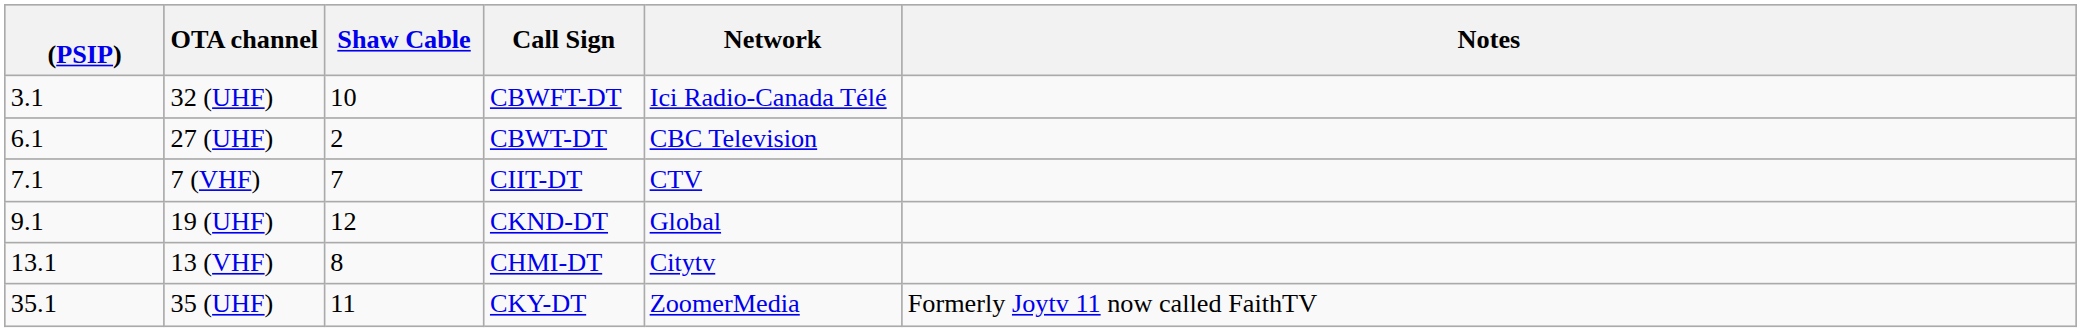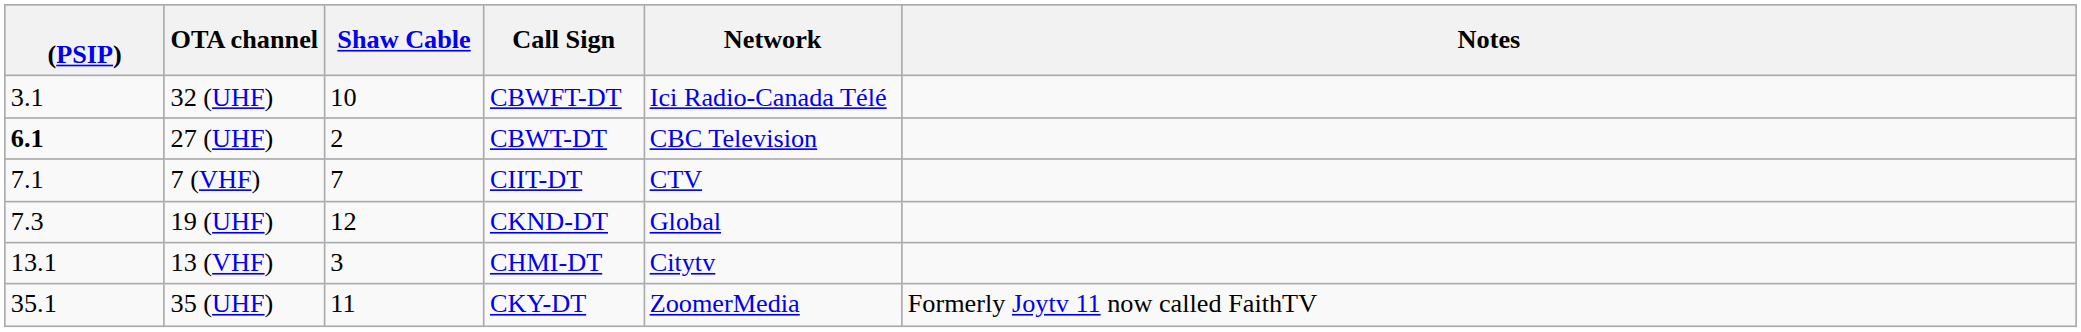27 (UHF) | (PSIP): normal -> bold
19 (UHF) | (PSIP): 9.1 -> 7.3
13 (VHF) | Shaw Cable: 8 -> 3
